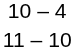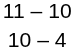rows swapped: 10 – 4 <-> 11 – 10
